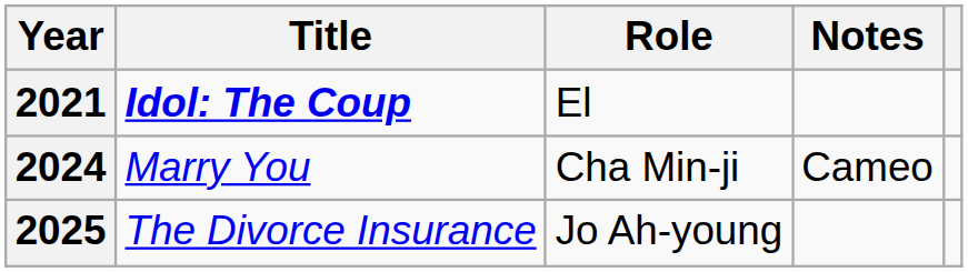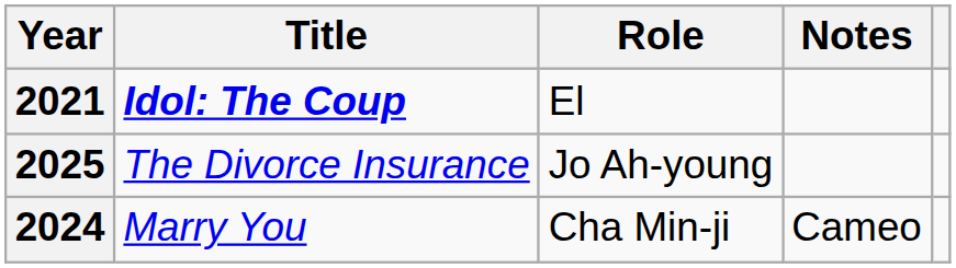rows swapped: 2024 <-> 2025
